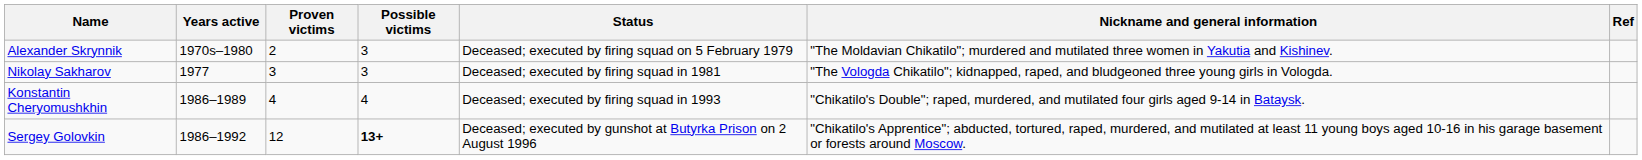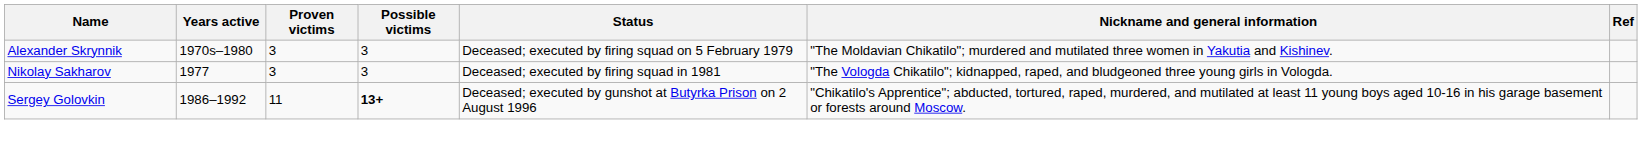Alexander Skrynnik | Proven victims: 2 -> 3
- row: Konstantin Cheryomushkhin | 1986–1989 | 4 | 4 | Deceased; executed by firing squad in 1993 | "Chikatilo's Double"; raped, murdered, and mutilated four girls aged 9-14 in Bataysk.
Sergey Golovkin | Proven victims: 12 -> 11
